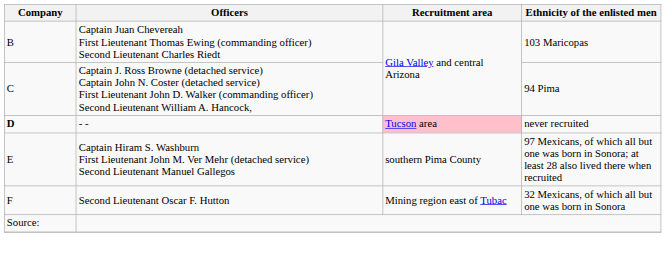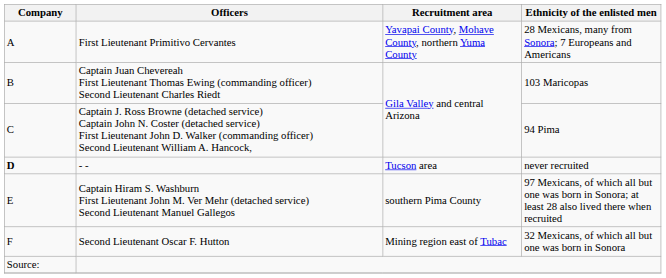+ row: A | First Lieutenant Primitivo Cervantes | Yavapai County, Mohave County, northern Yuma County | 28 Mexicans, many from Sonora; 7 Europeans and Americans
- - | Recruitment area: pink background -> no background
